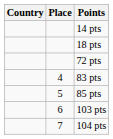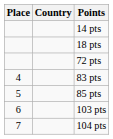columns swapped: Place <-> Country
